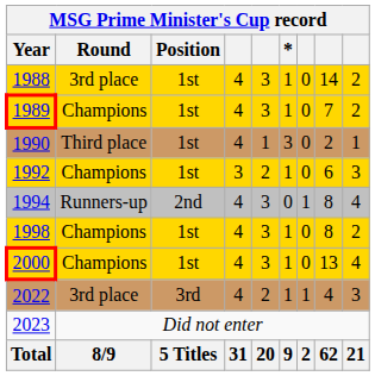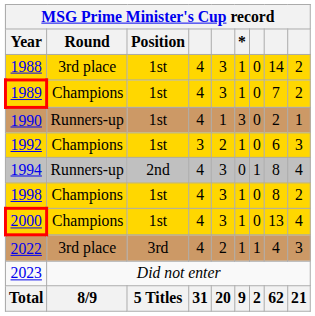1990 | Round: Third place -> Runners-up
